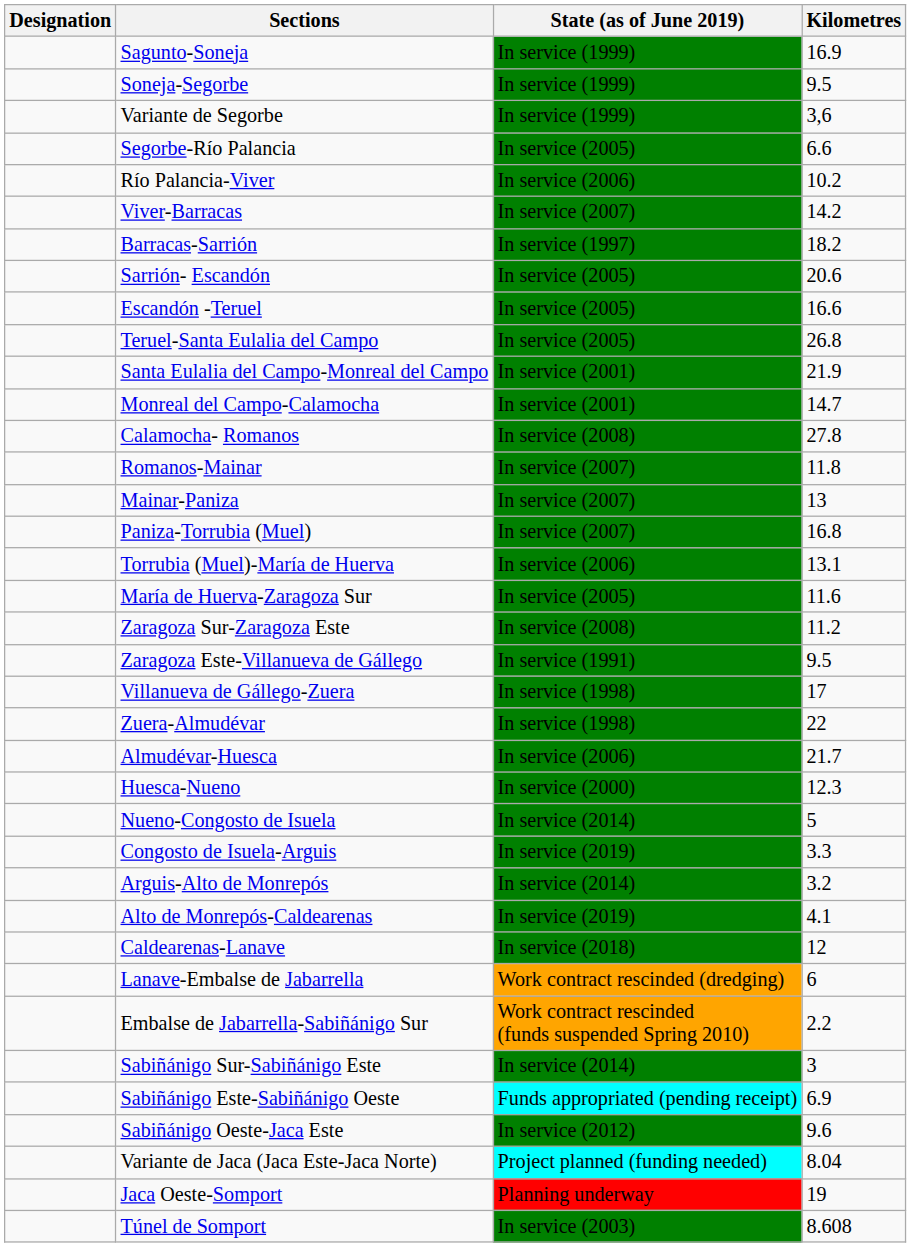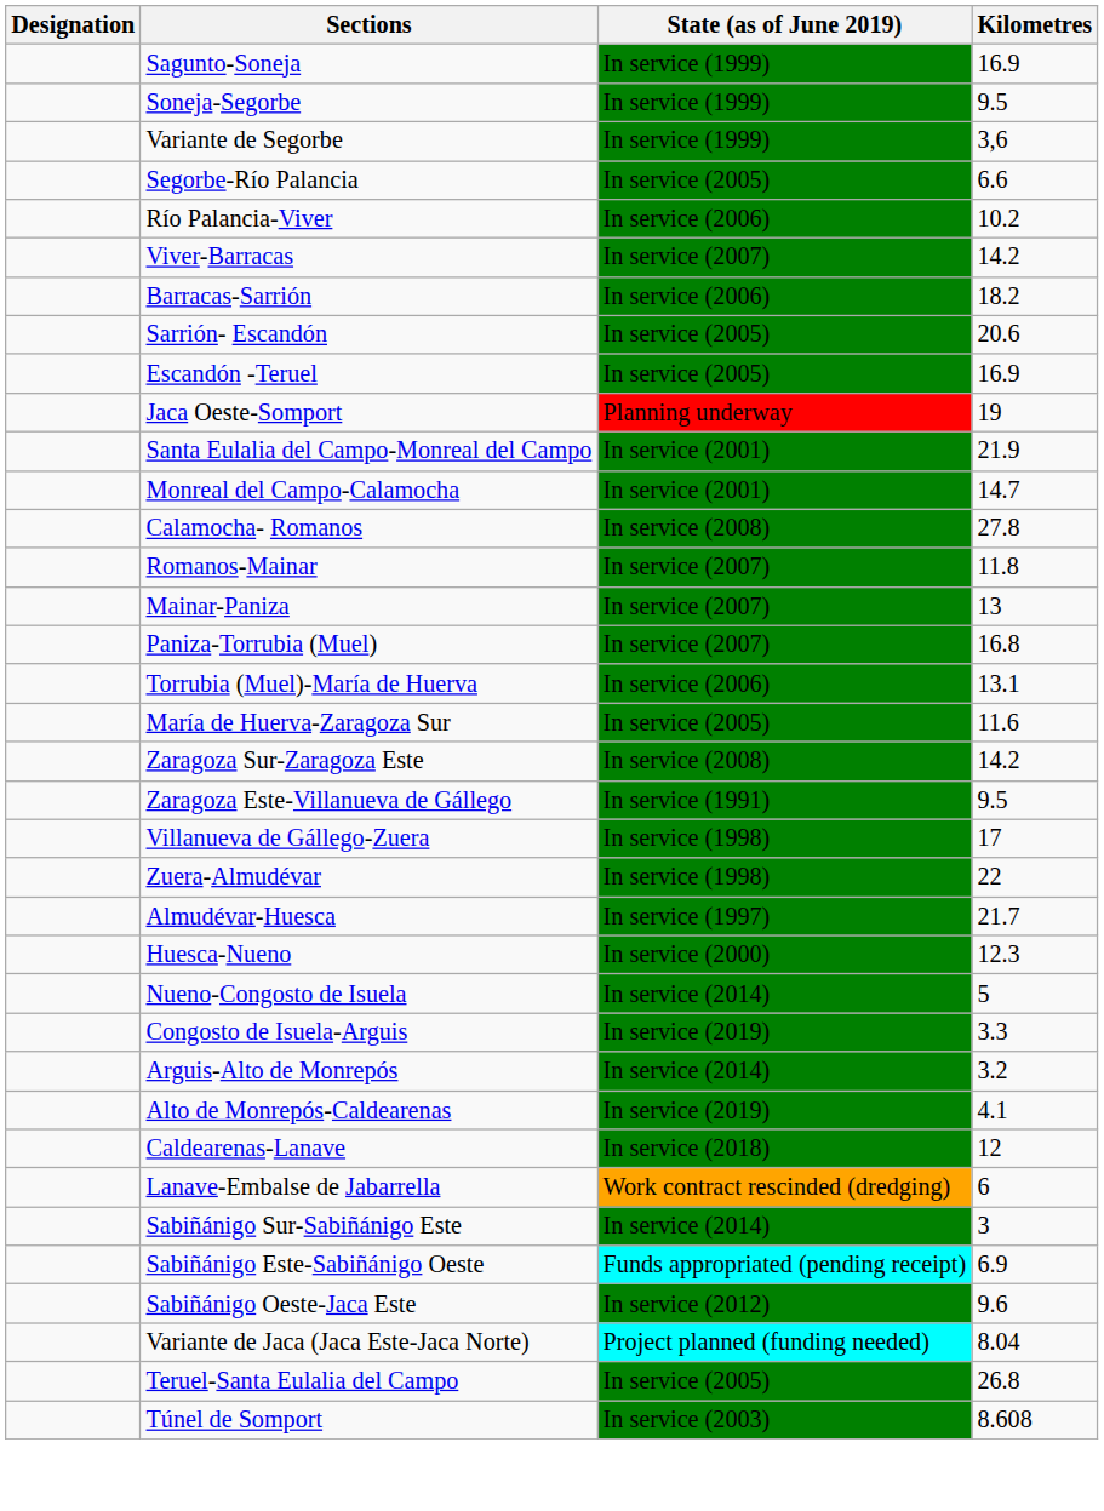Barracas-Sarrión | State (as of June 2019): In service (1997) -> In service (2006)
Escandón -Teruel | Kilometres: 16.6 -> 16.9
rows swapped: Teruel-Santa Eulalia del Campo <-> Jaca Oeste-Somport
Zaragoza Sur-Zaragoza Este | Kilometres: 11.2 -> 14.2
Almudévar-Huesca | State (as of June 2019): In service (2006) -> In service (1997)
- row: Embalse de Jabarrella-Sabiñánigo Sur | Work contract rescinded (funds suspended Spring 2010) | 2.2
